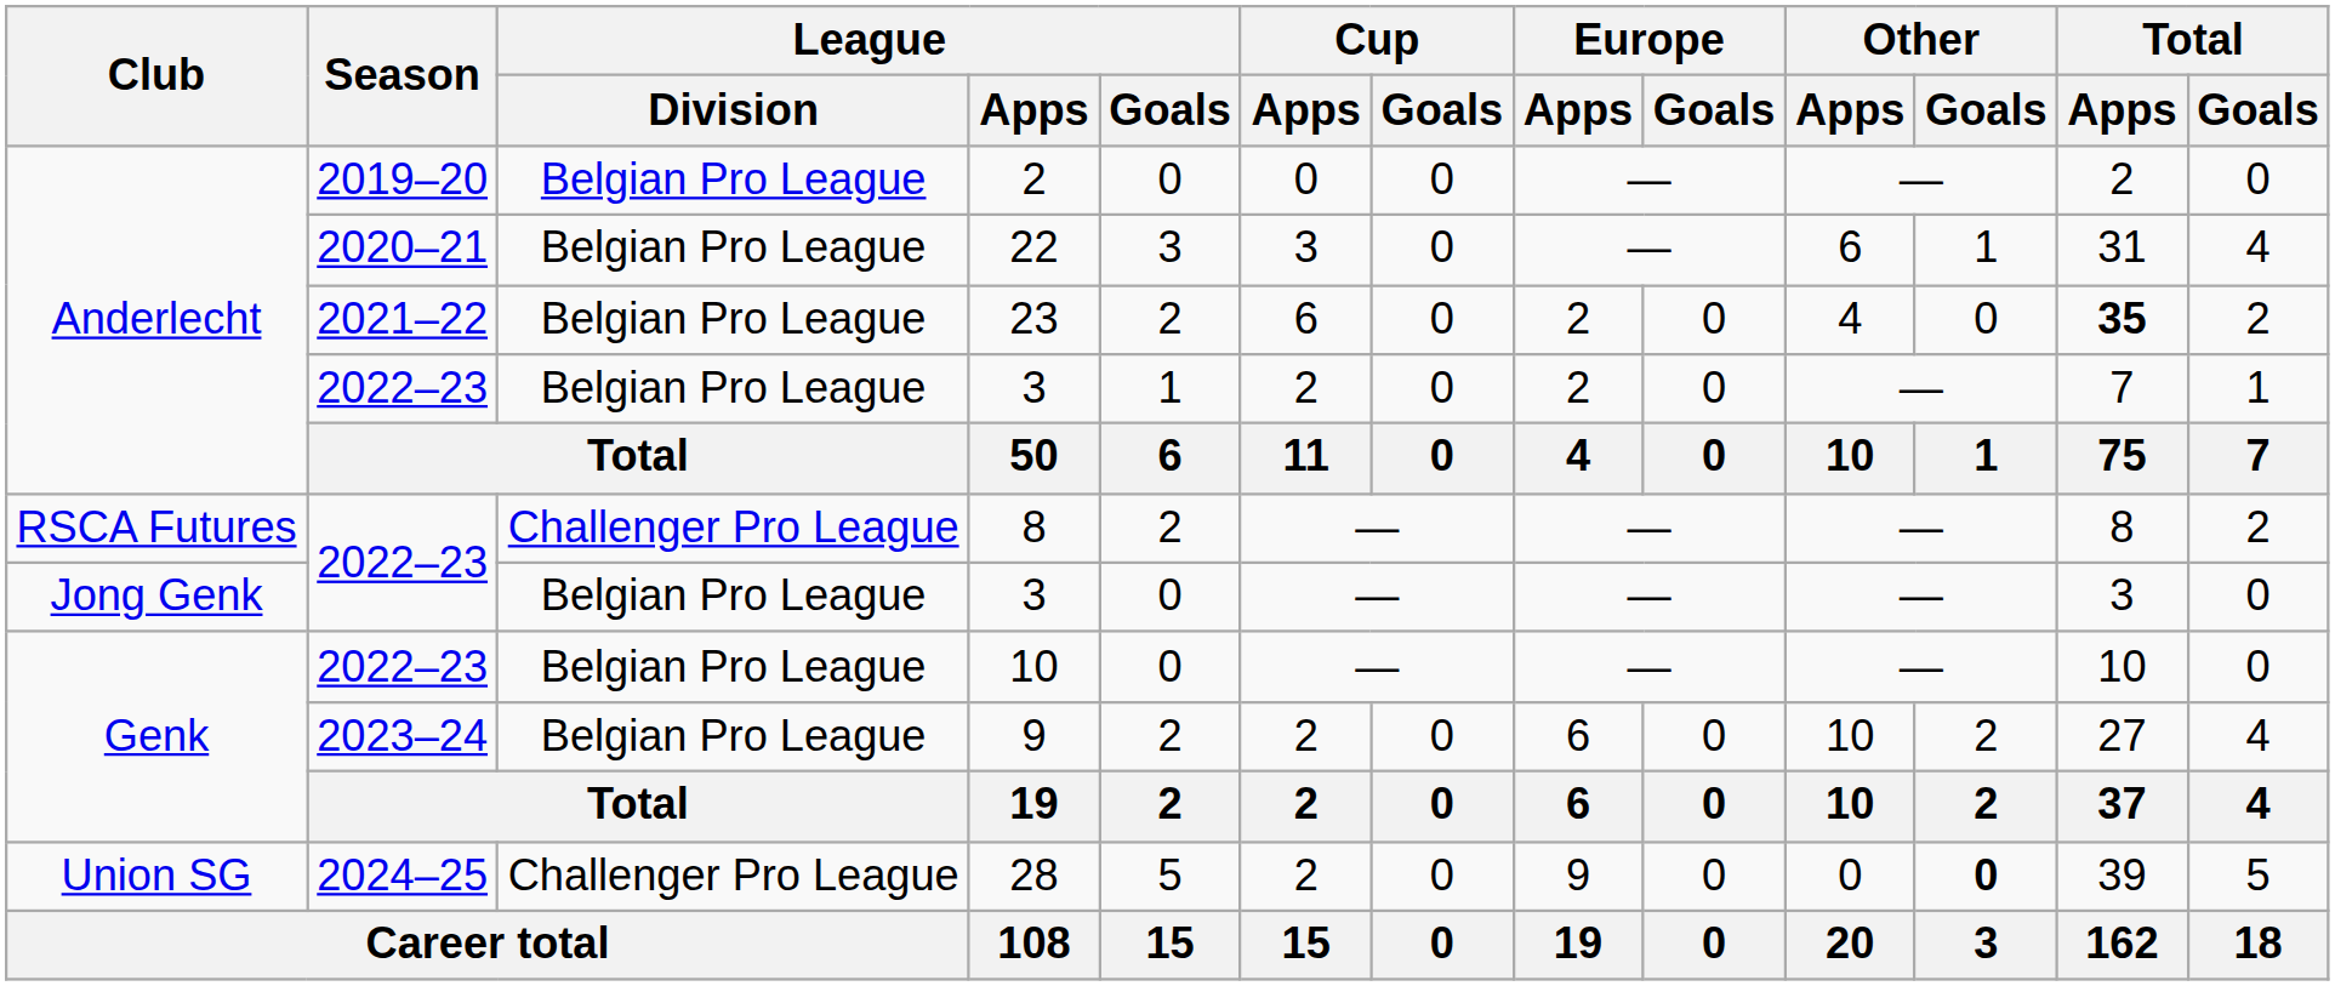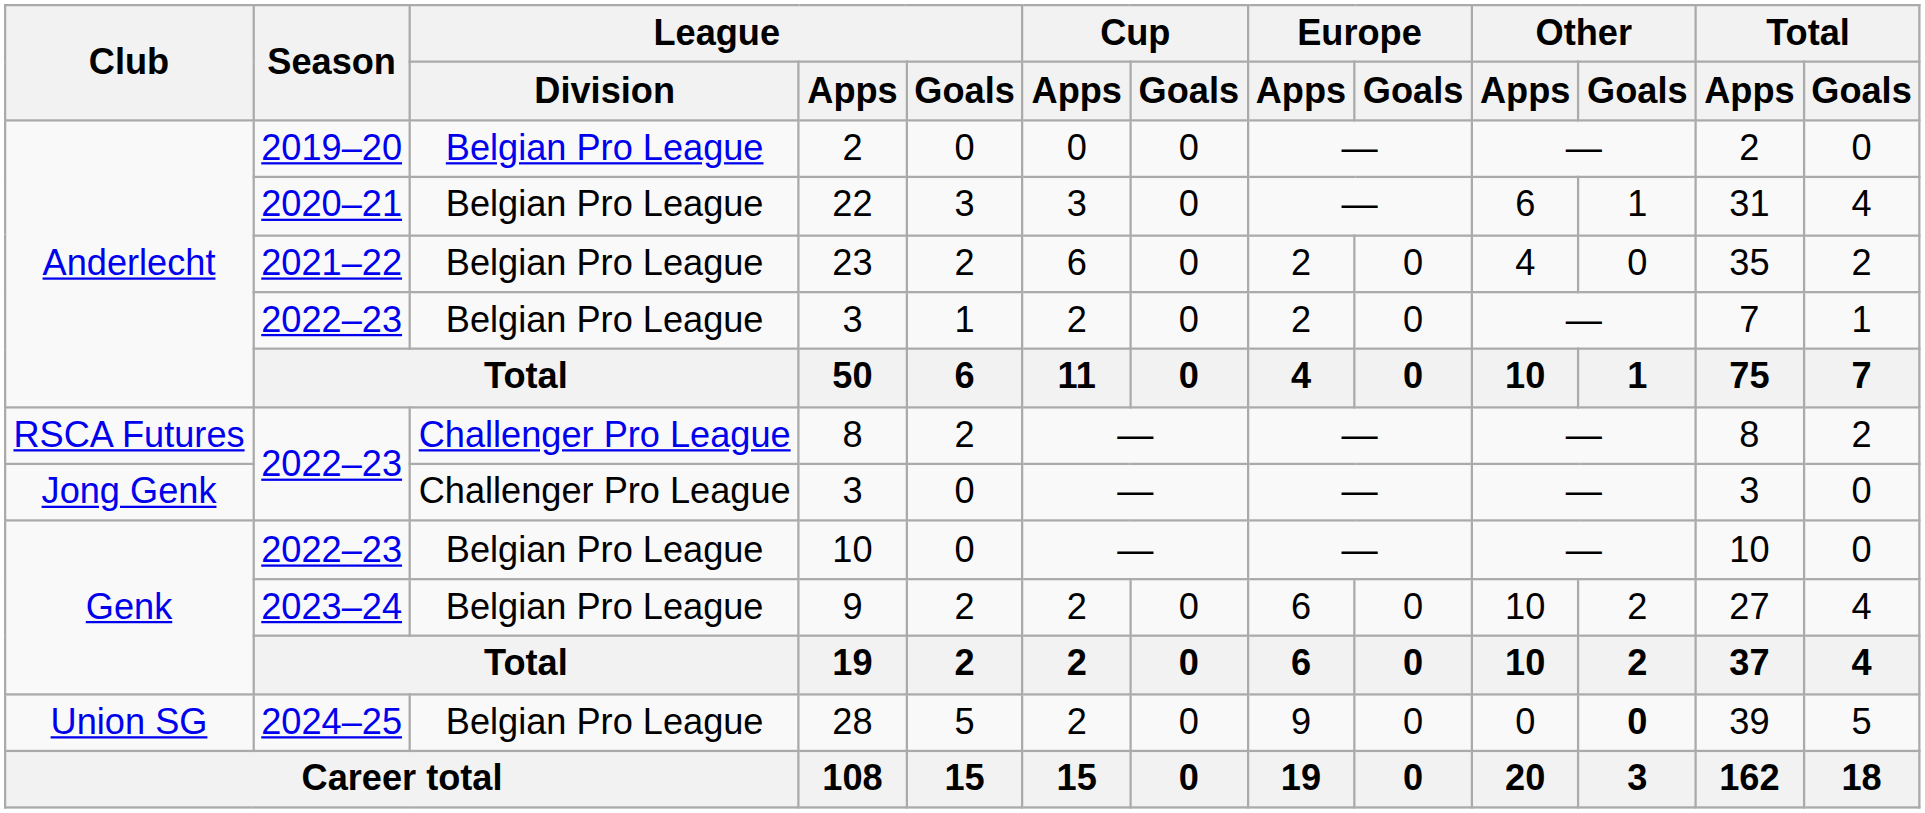23 | Total / Apps: bold -> normal
Jong Genk / 3 | League / Division: Belgian Pro League -> Challenger Pro League
28 | League / Division: Challenger Pro League -> Belgian Pro League
